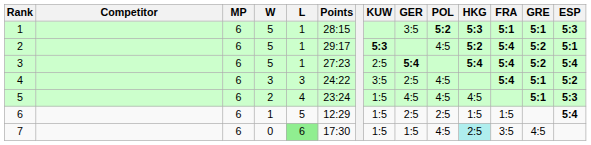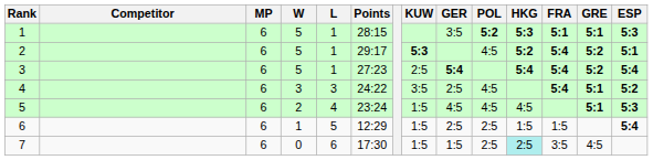7 | L: lightgreen background -> no background
7 | POL: 4:5 -> 2:5
